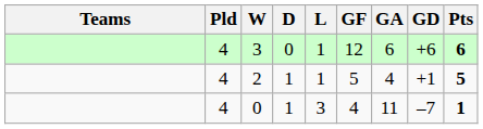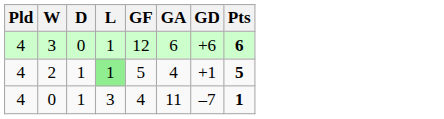- column: Teams
2 | L: no background -> lightgreen background
